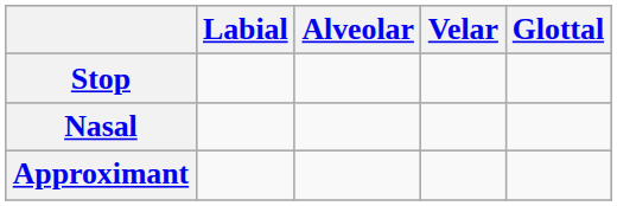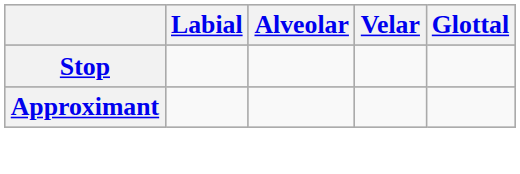- row: Nasal
